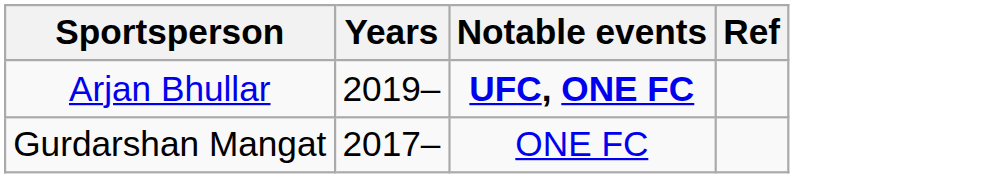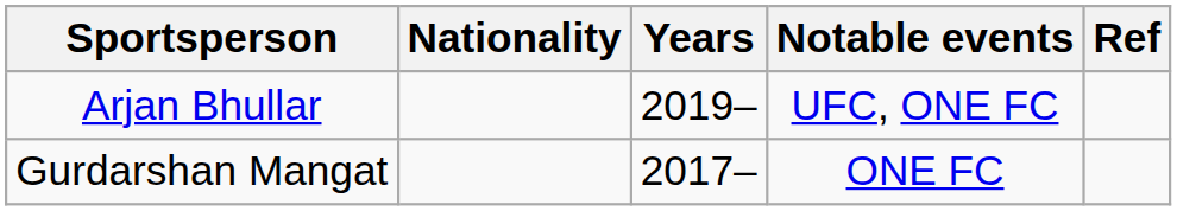+ column: Nationality
Arjan Bhullar | Notable events: bold -> normal
